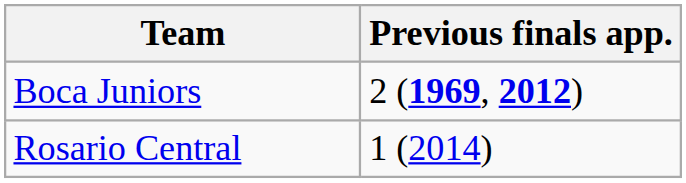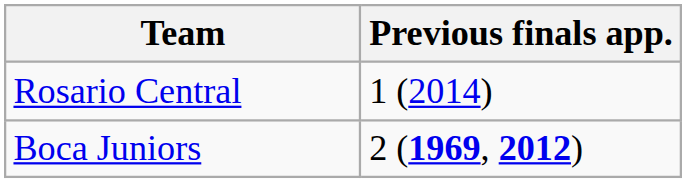rows swapped: Rosario Central <-> Boca Juniors
